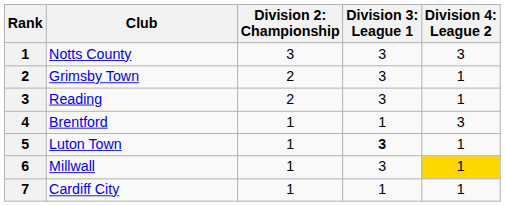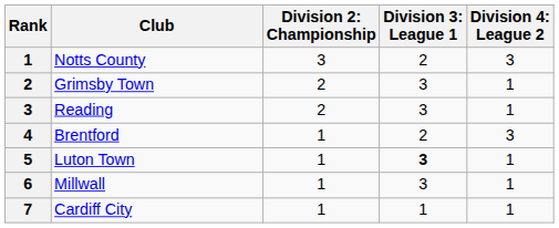Notts County | column 4: 3 -> 2
Brentford | column 4: 1 -> 2
Millwall | column 5: gold background -> no background
